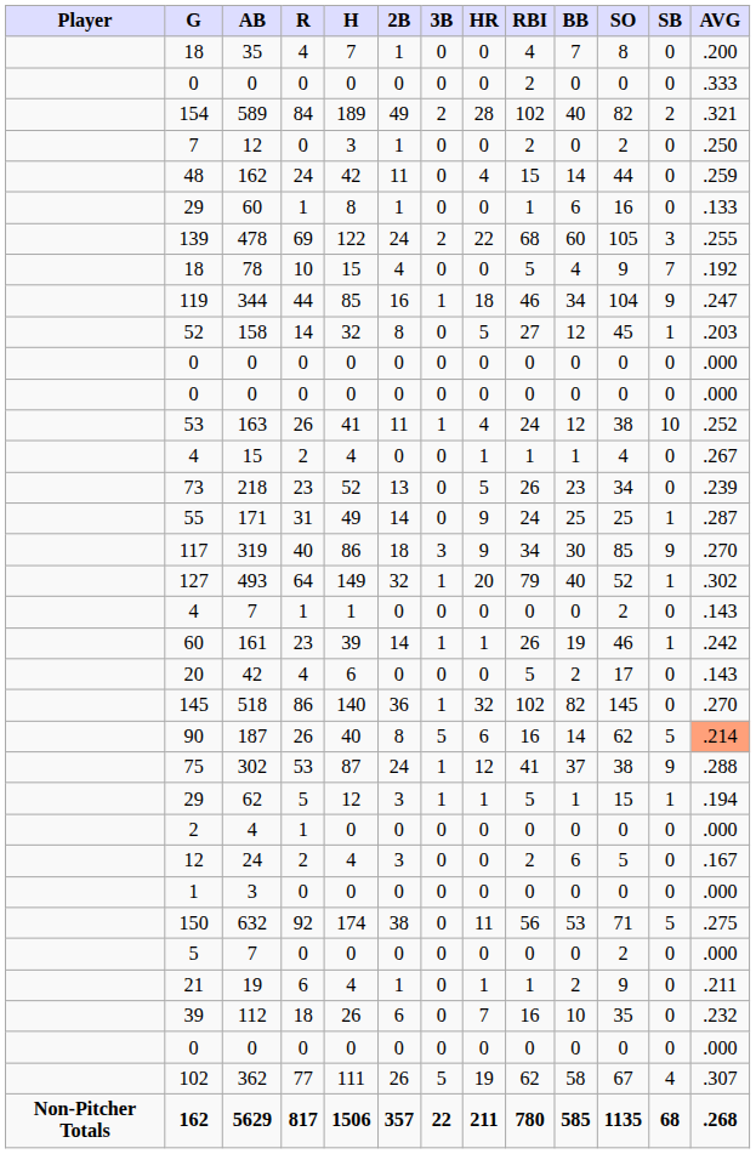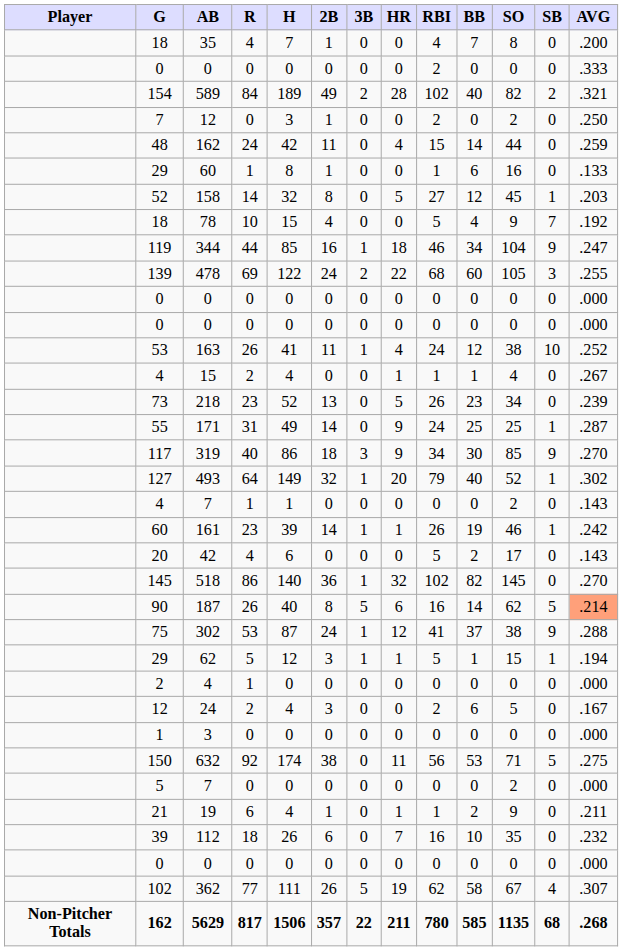rows swapped: 478 <-> 158
